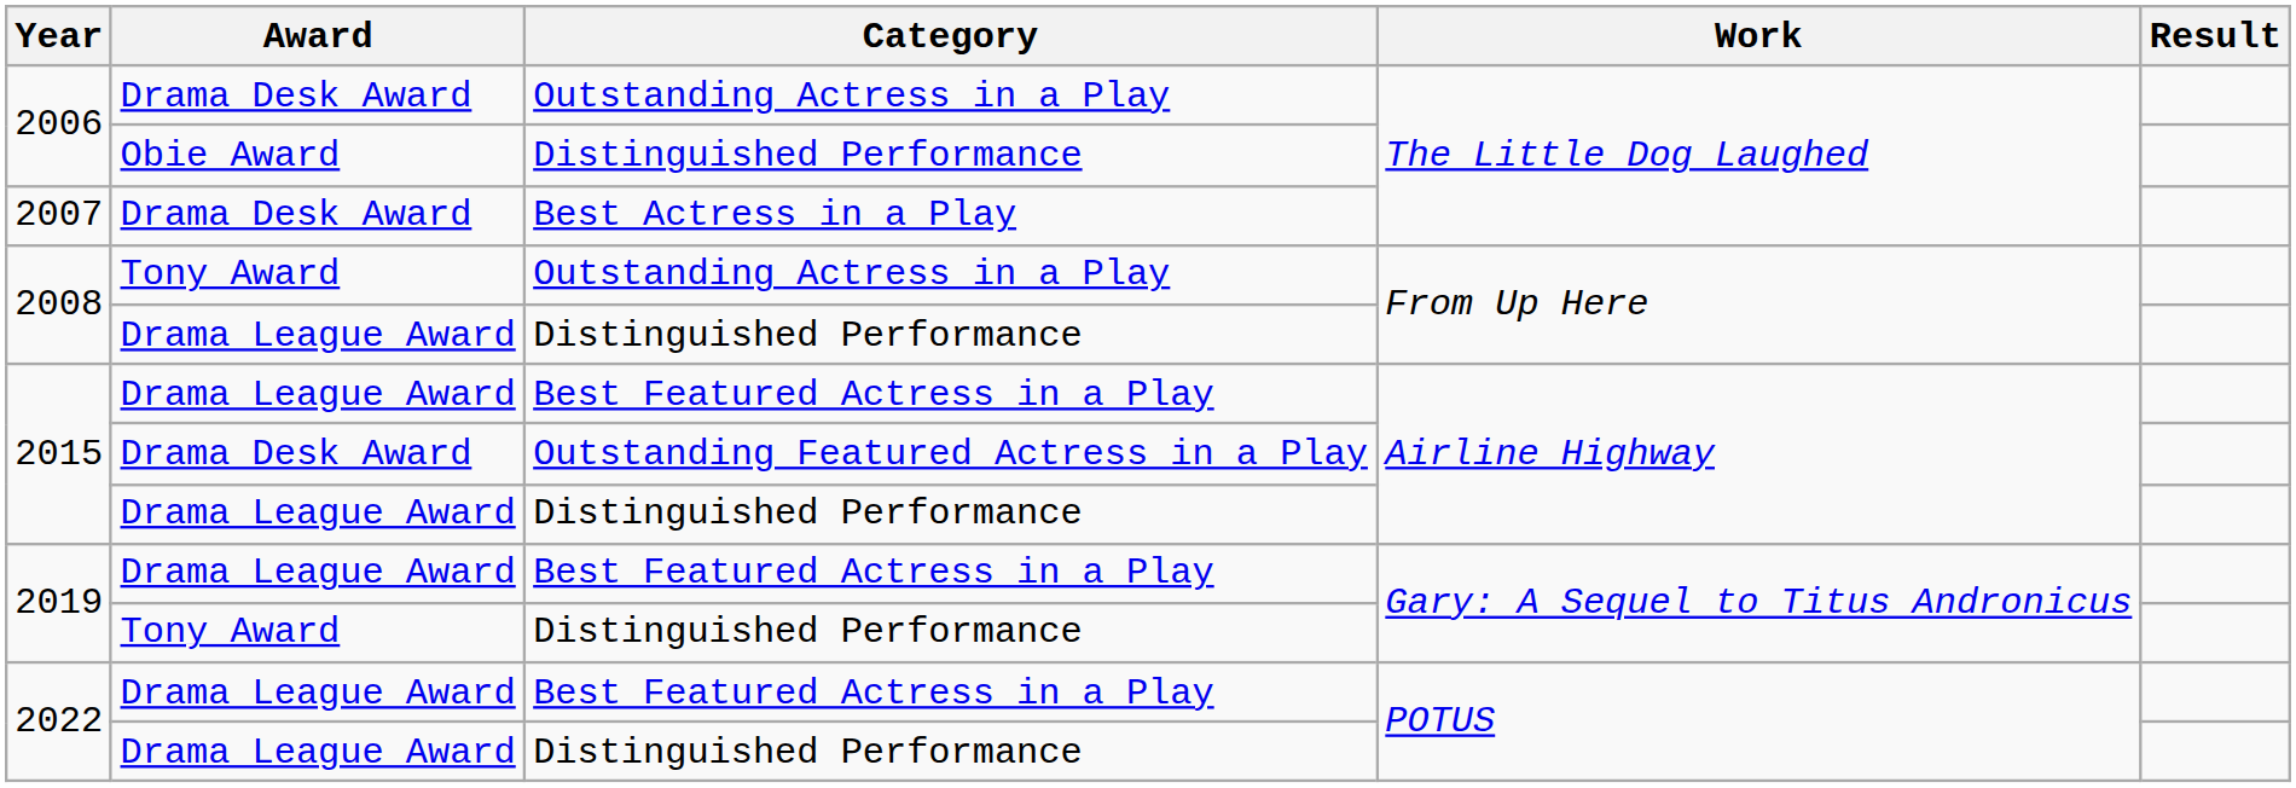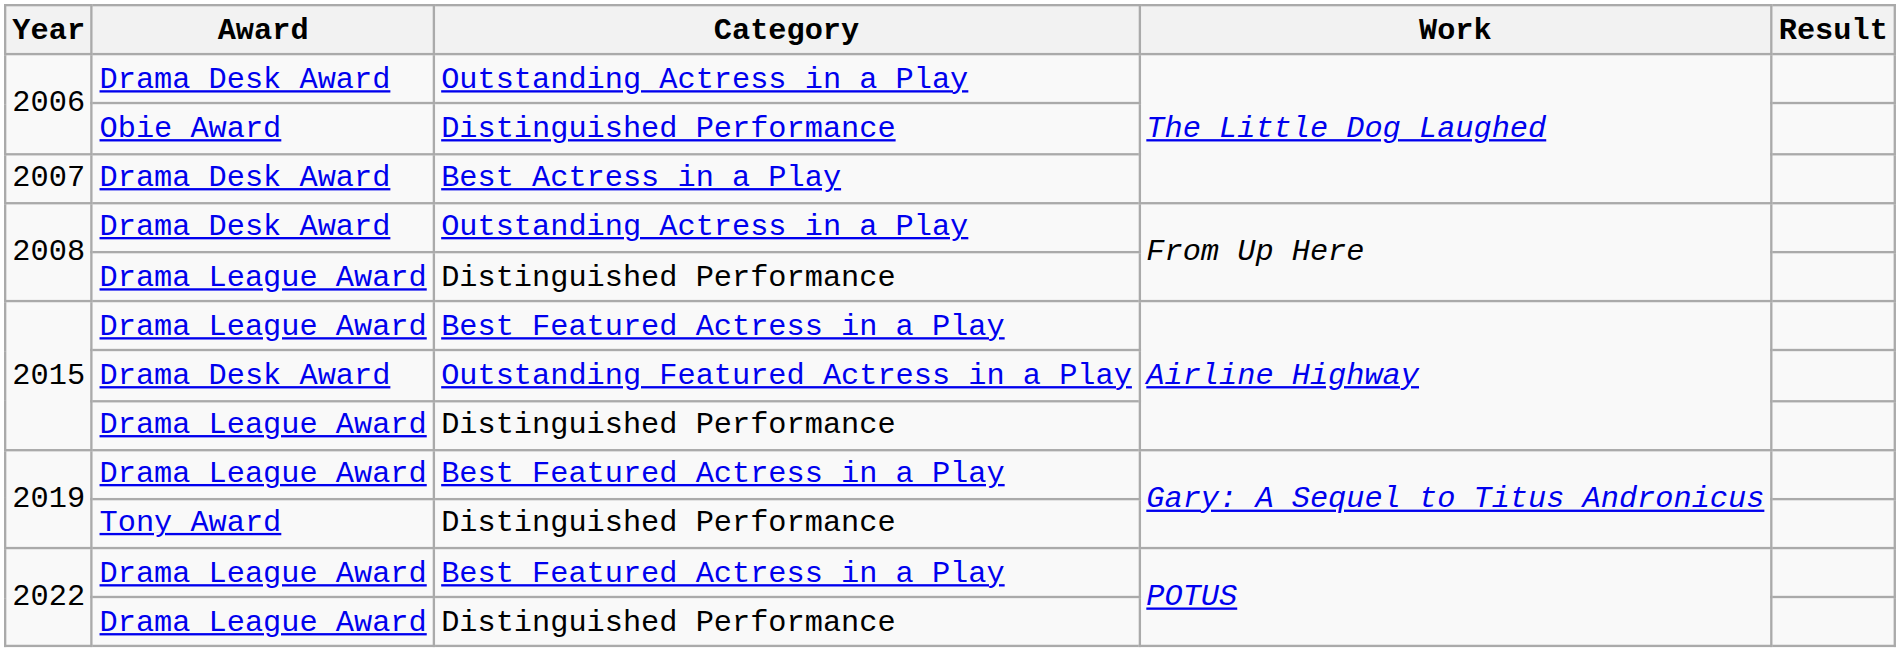2008 / Outstanding Actress in a Play | Award: Tony Award -> Drama Desk Award
